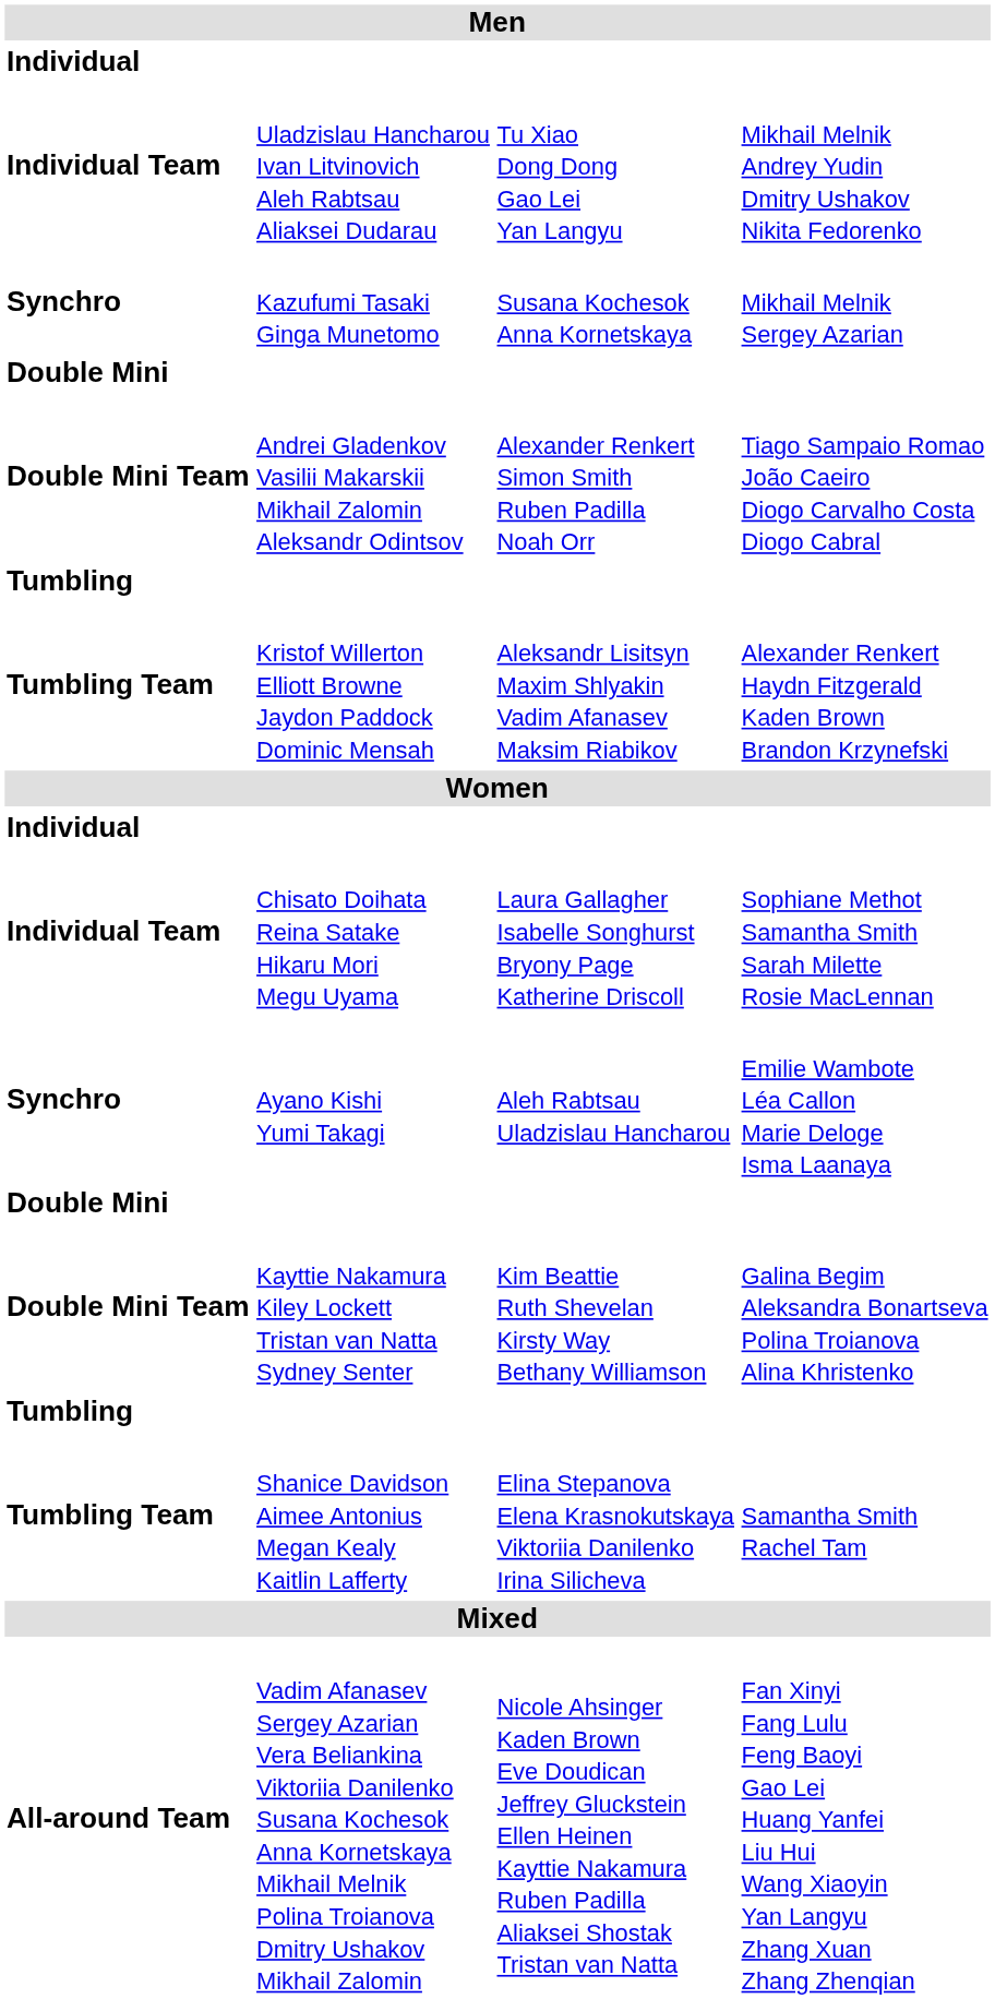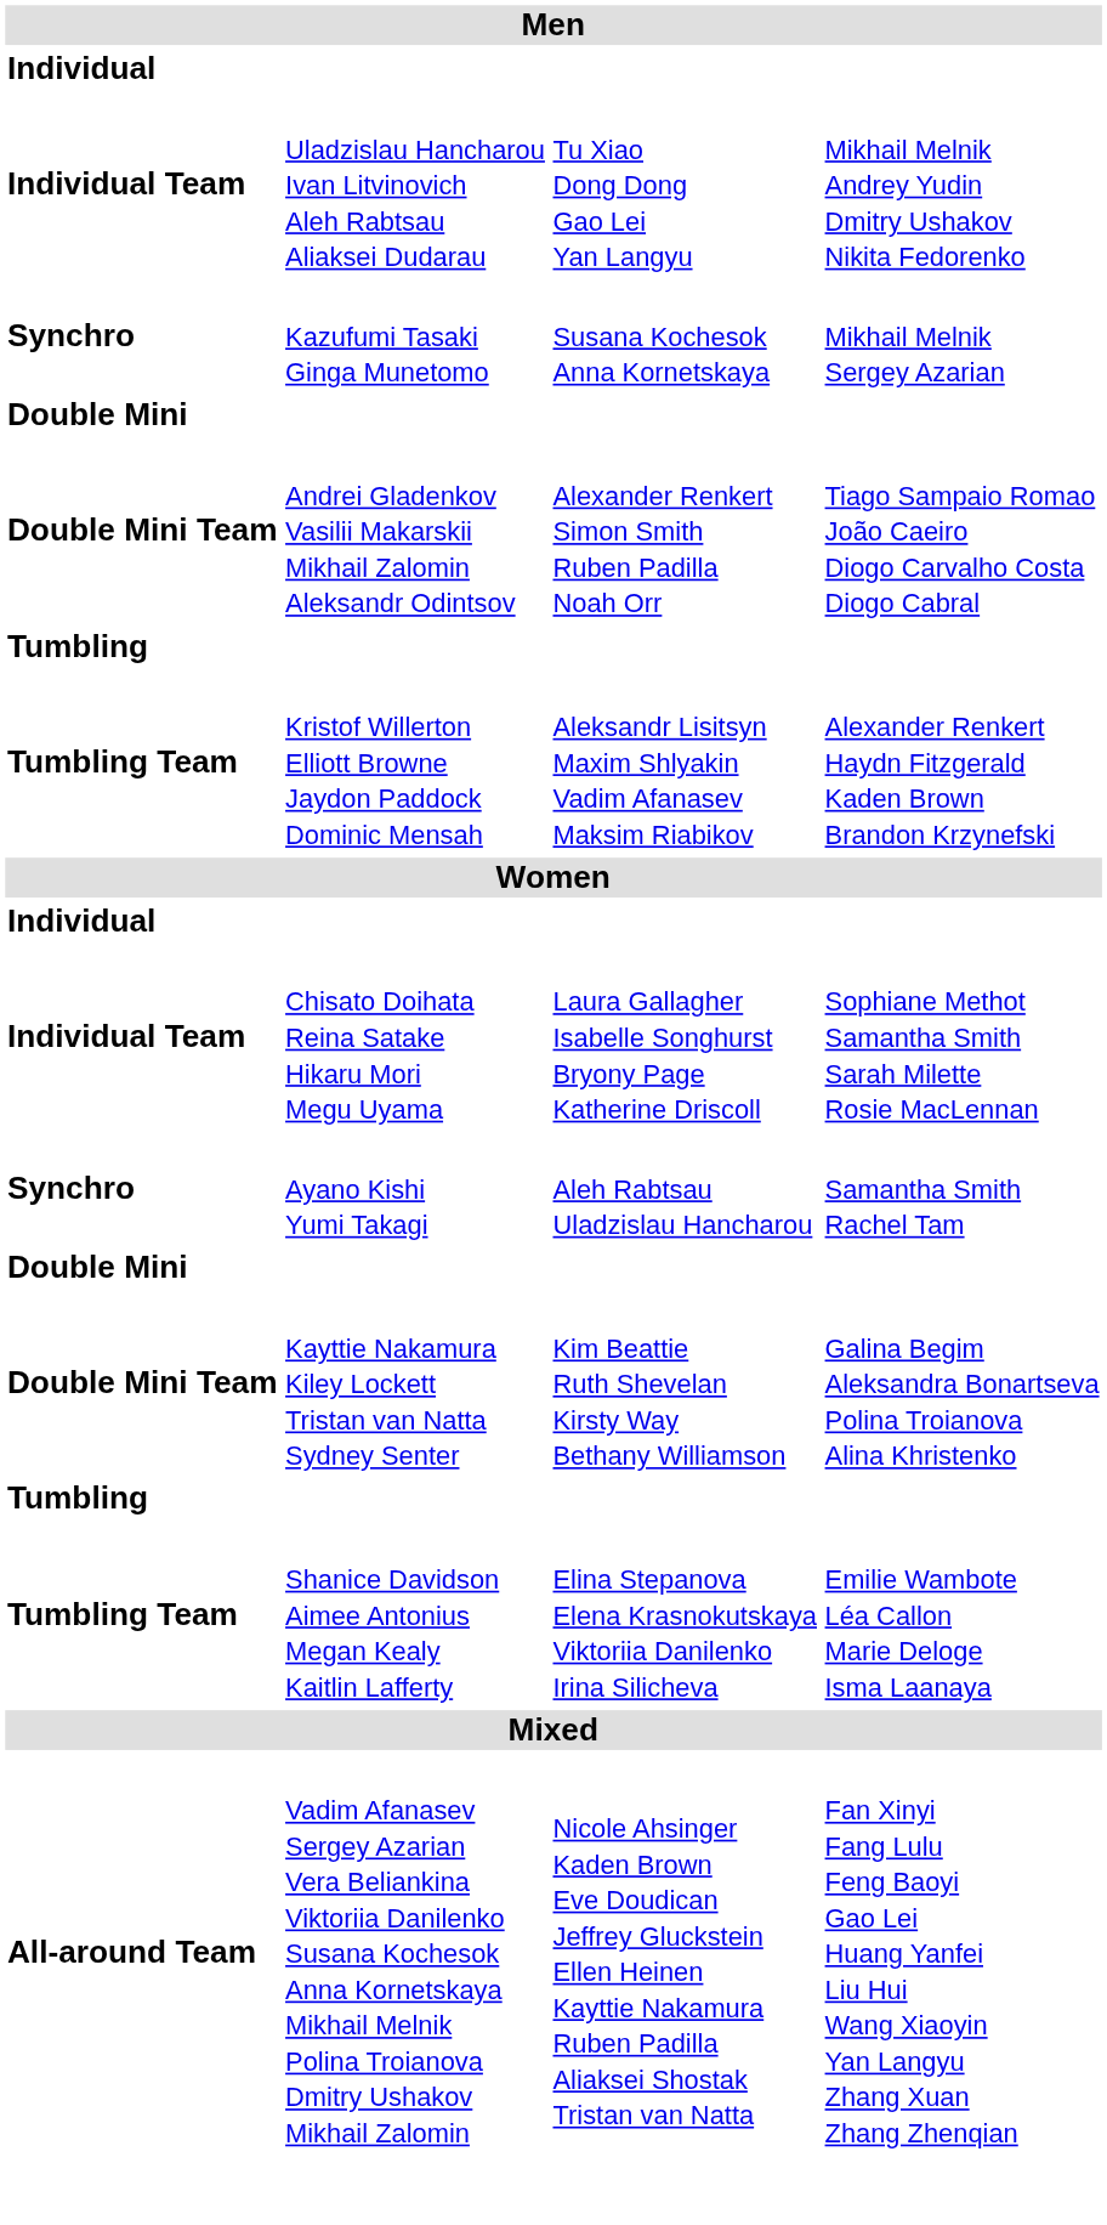Ayano Kishi Yumi Takagi | column 4: Emilie Wambote Léa Callon Marie Deloge Isma Laanaya -> Samantha Smith Rachel Tam
Shanice Davidson Aimee Antonius Megan Kealy Kaitlin Lafferty | column 4: Samantha Smith Rachel Tam -> Emilie Wambote Léa Callon Marie Deloge Isma Laanaya
